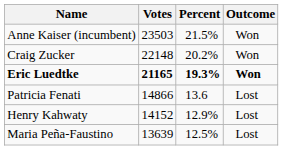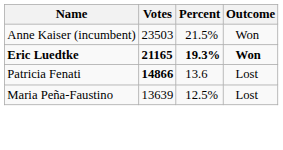- row: Craig Zucker | 22148 | 20.2% | Won
Patricia Fenati | Votes: normal -> bold
- row: Henry Kahwaty | 14152 | 12.9% | Lost
